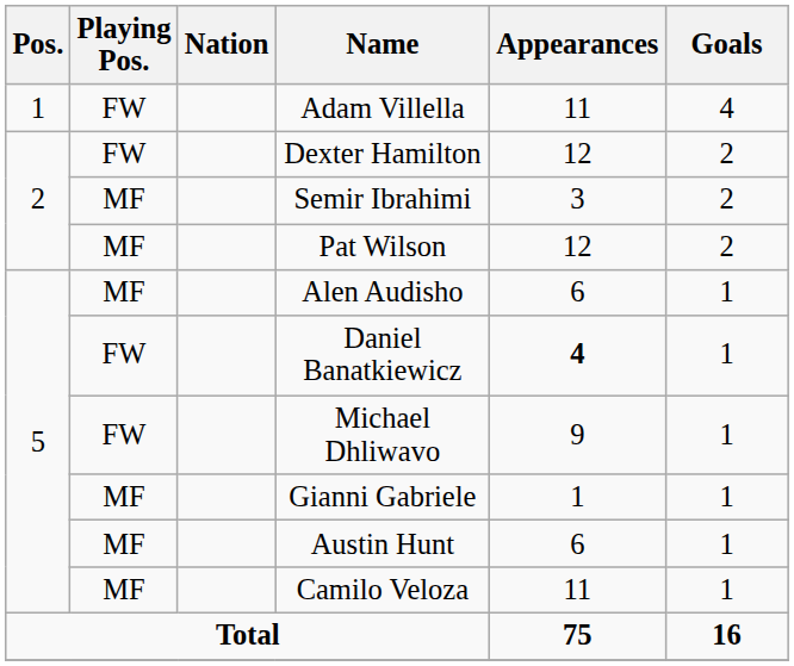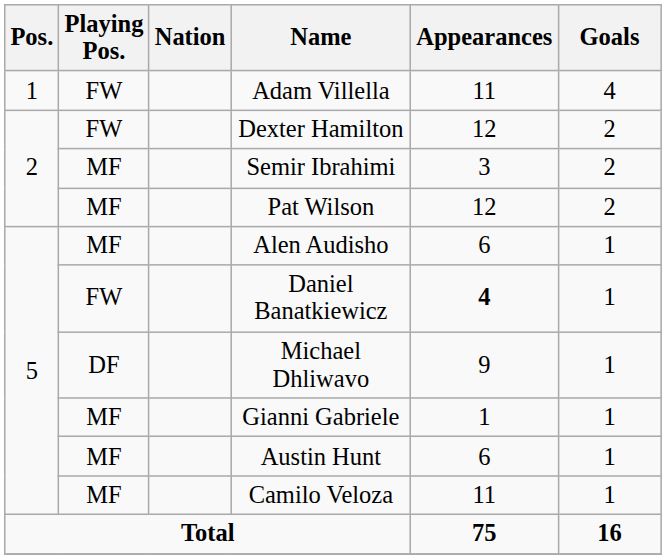Michael Dhliwavo | Playing Pos.: FW -> DF
